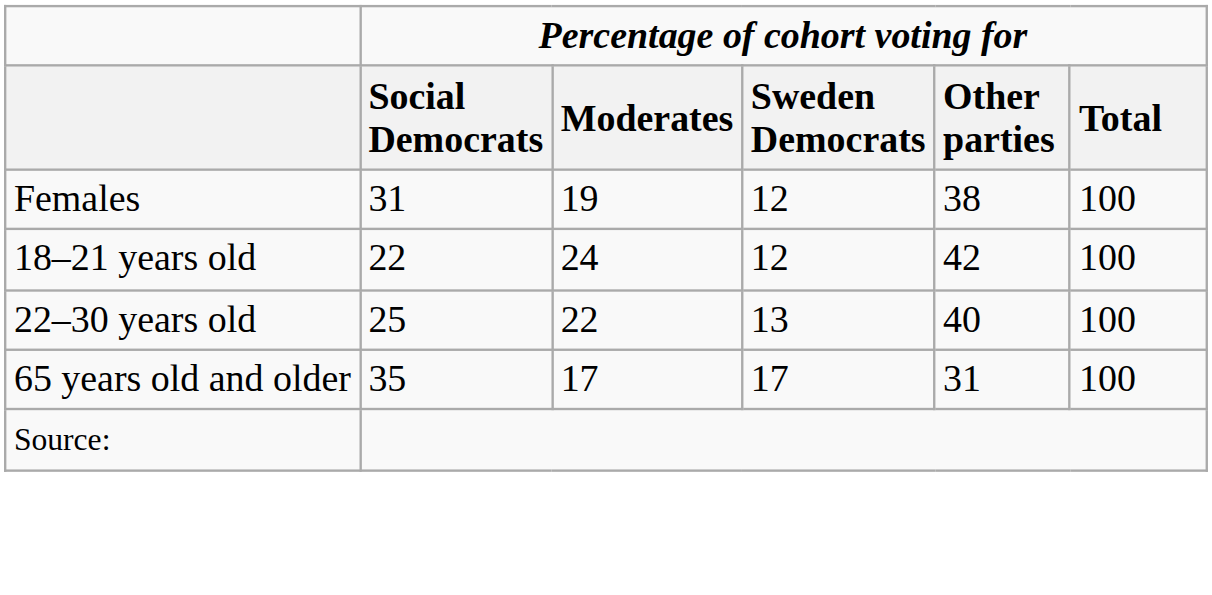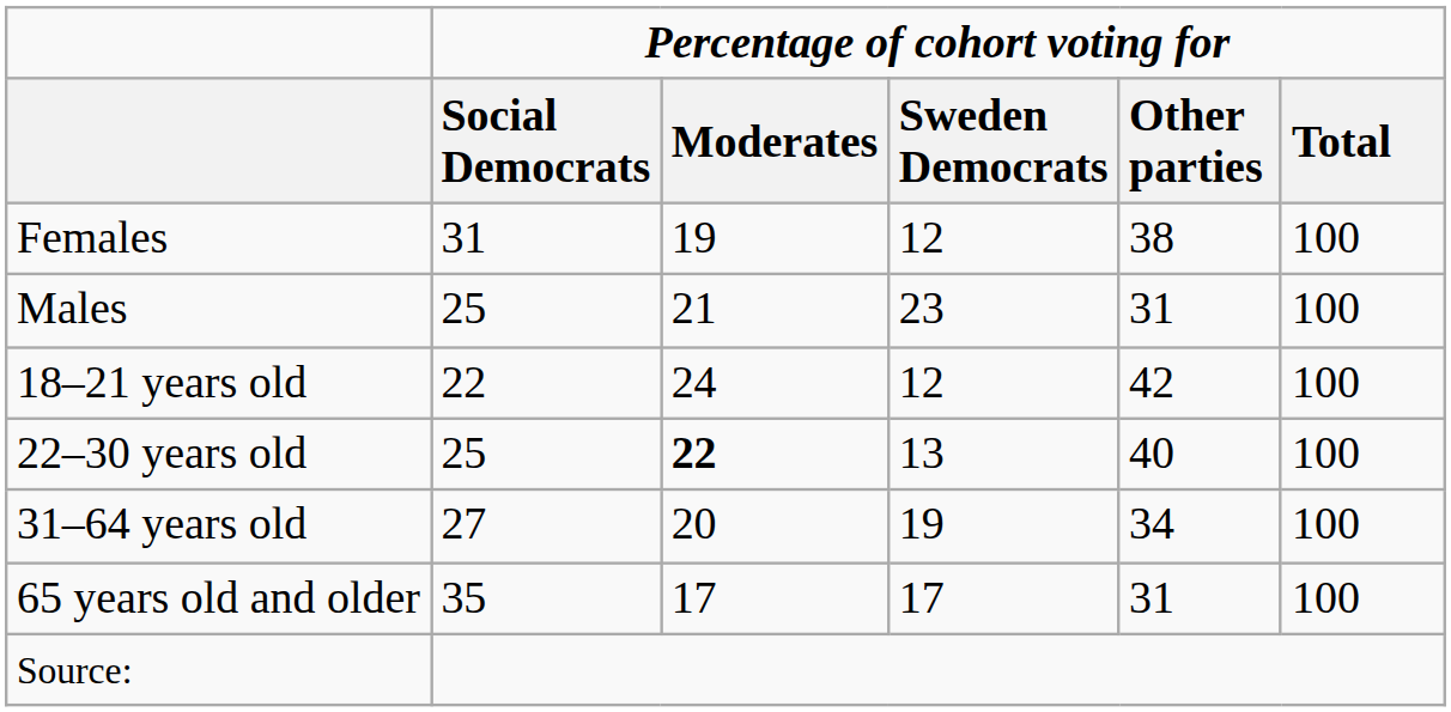+ row: Males | 25 | 21 | 23 | 31 | 100
22–30 years old | Percentage of cohort voting for / Moderates: normal -> bold
+ row: 31–64 years old | 27 | 20 | 19 | 34 | 100
